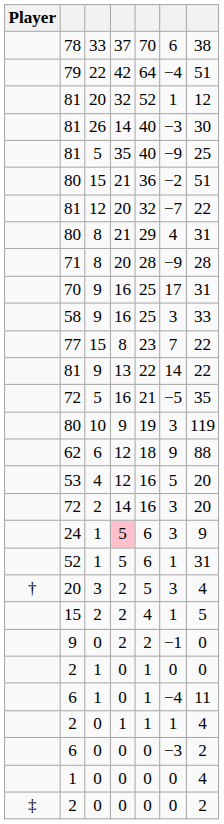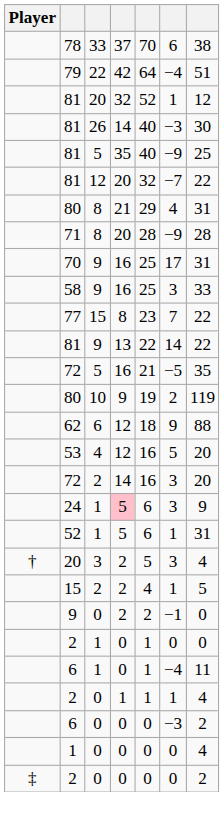- row: 80 | 15 | 21 | 36 | −2 | 51
80 / 10 | column 6: 3 -> 2
